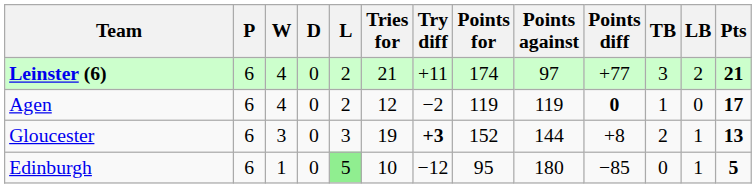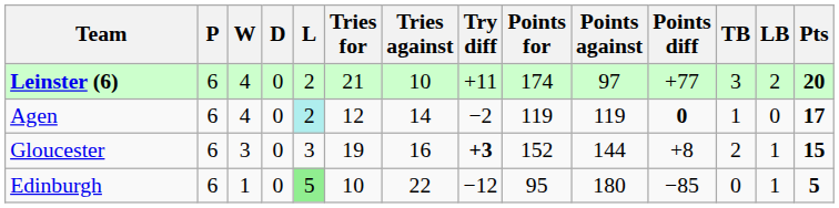+ column: Tries against | 10 | 14 | 16 | 22
Leinster (6) | Pts: 21 -> 20
Agen | L: no background -> paleturquoise background
Gloucester | Pts: 13 -> 15
